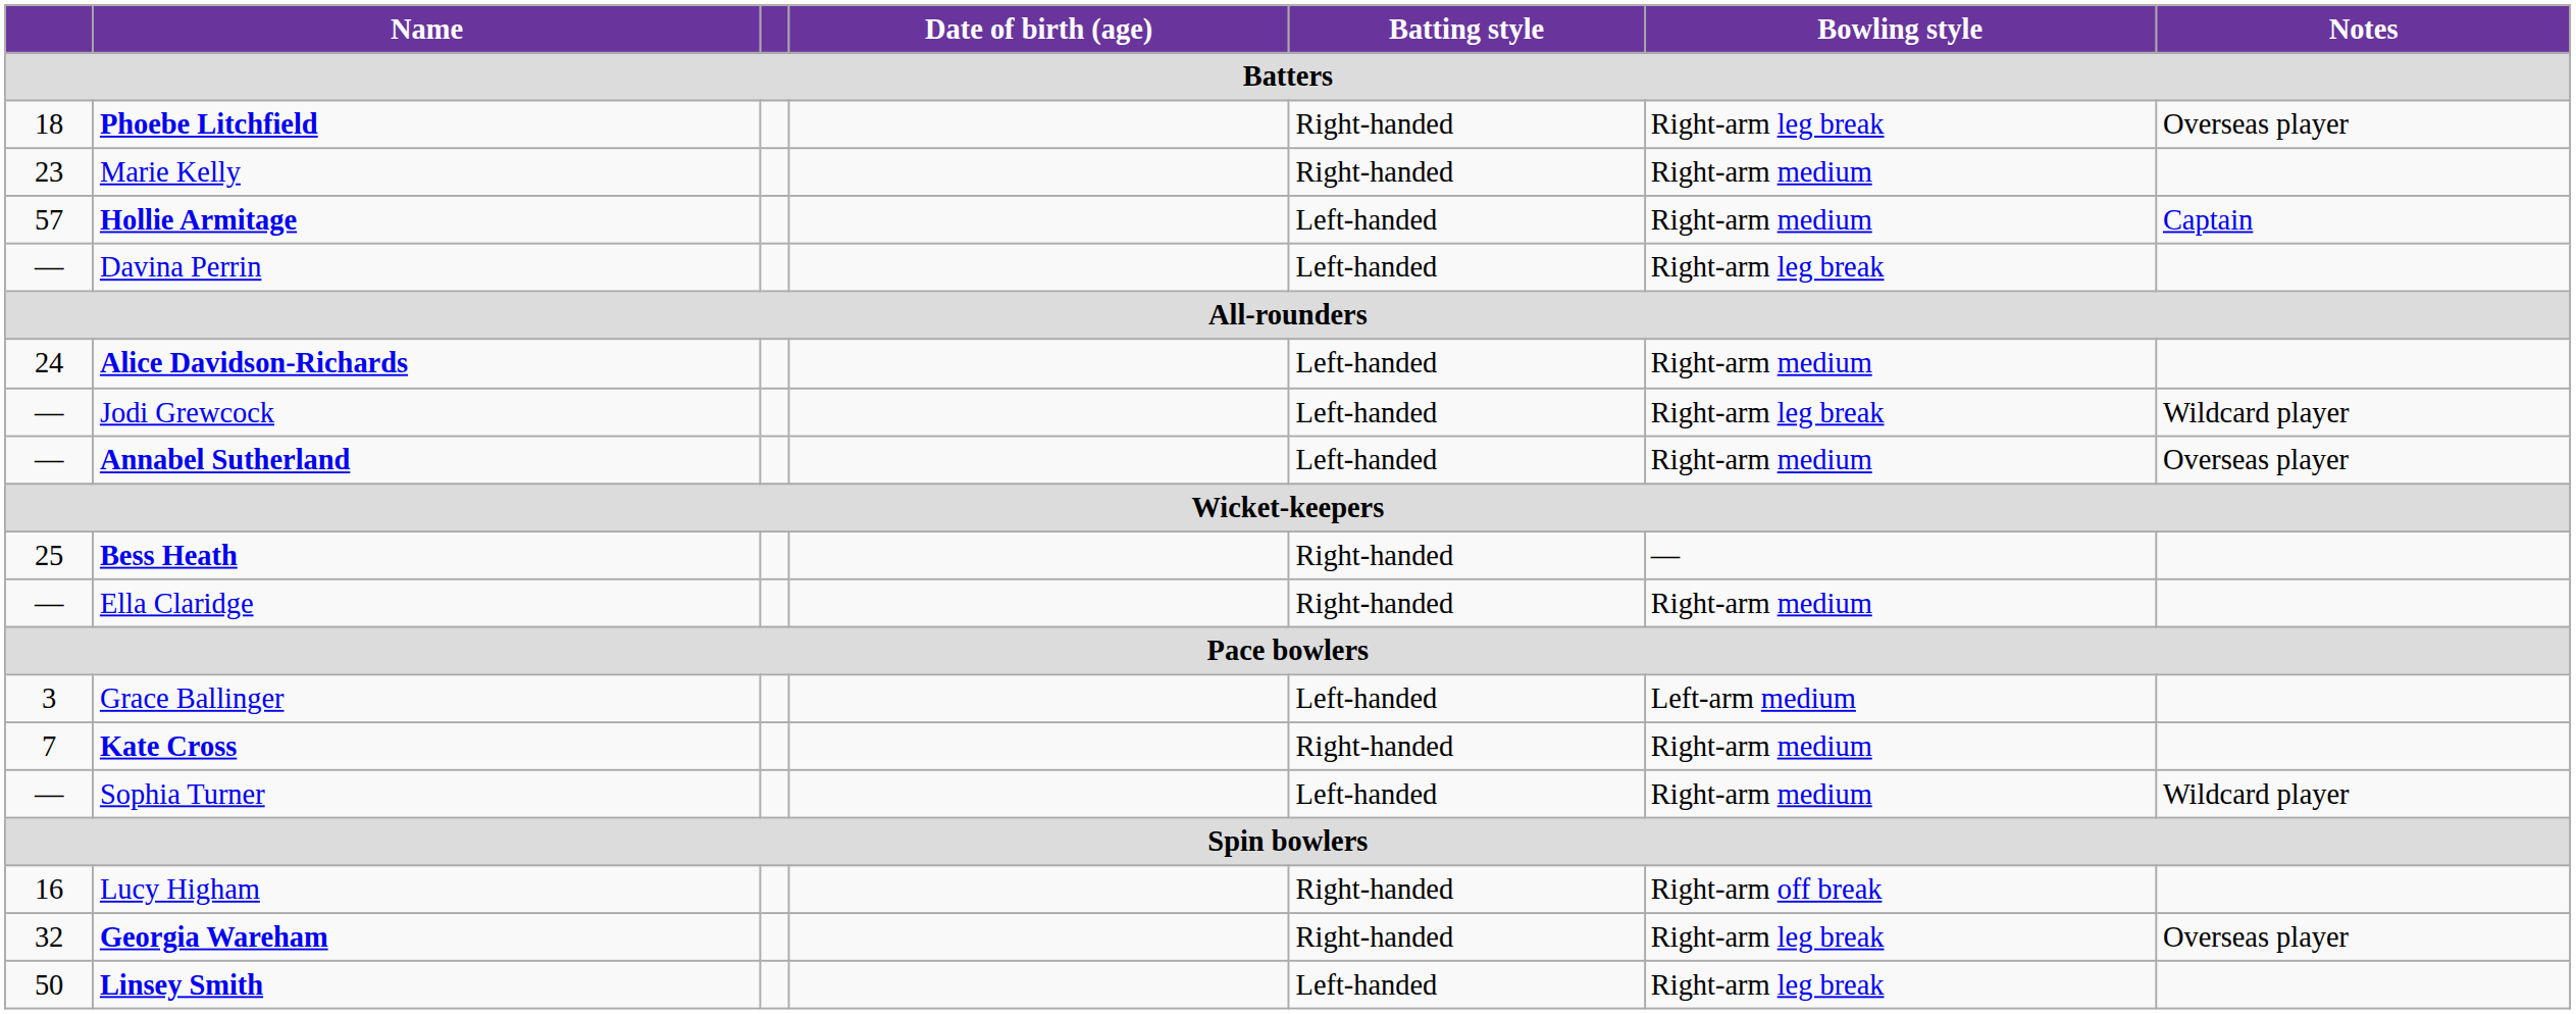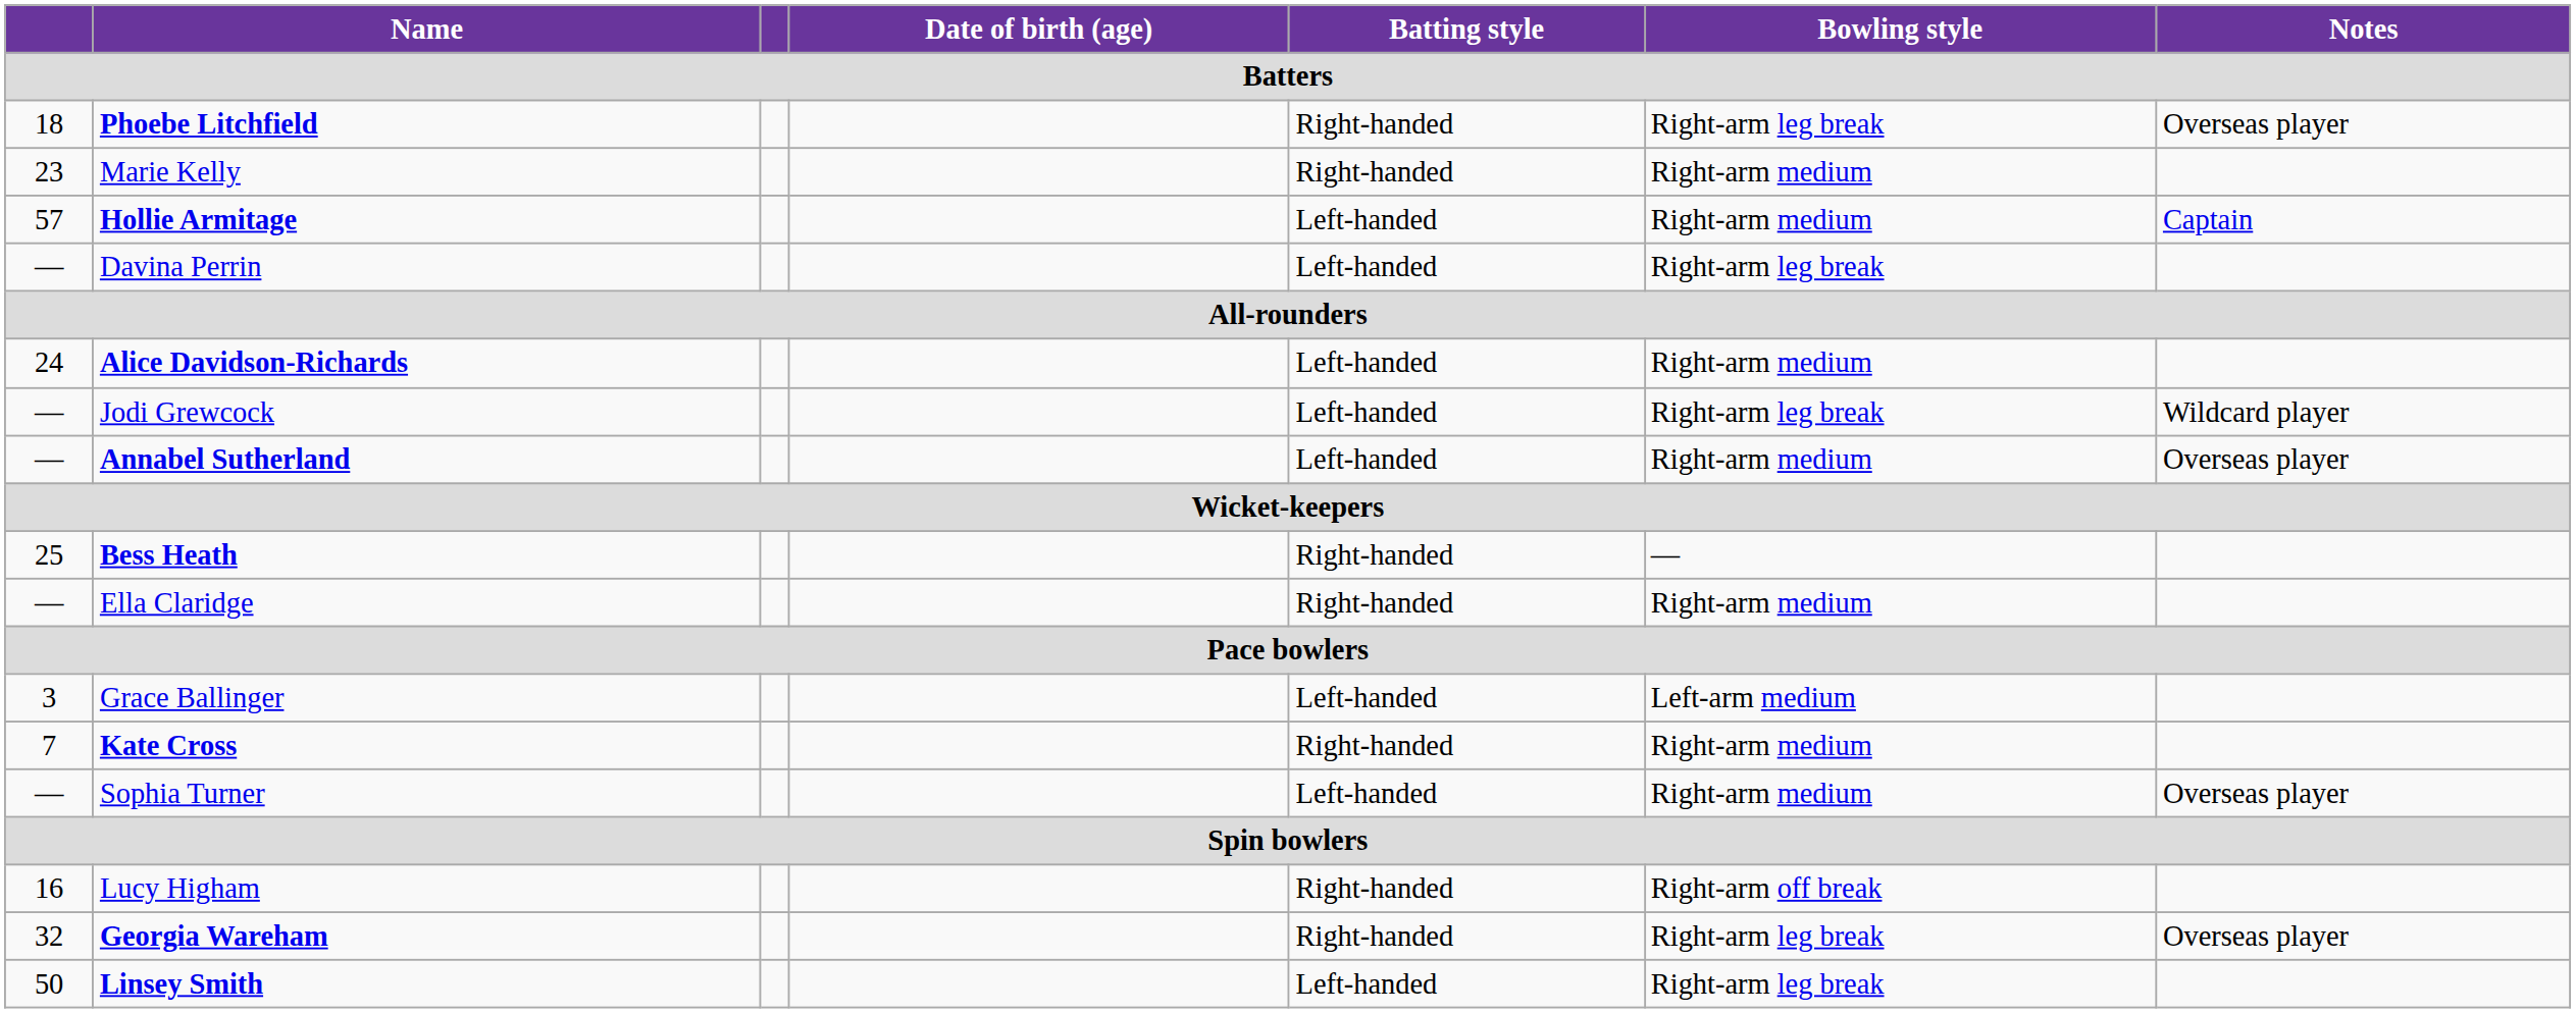Sophia Turner | Notes: Wildcard player -> Overseas player
